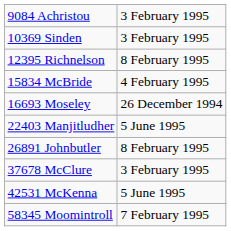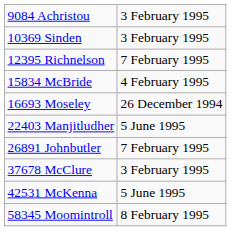12395 Richnelson | column 2: 8 February 1995 -> 7 February 1995
26891 Johnbutler | column 2: 8 February 1995 -> 7 February 1995
58345 Moomintroll | column 2: 7 February 1995 -> 8 February 1995
